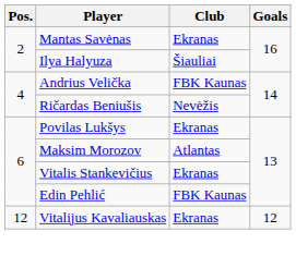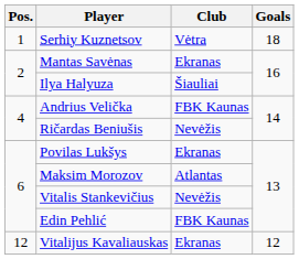+ row: 1 | Serhiy Kuznetsov | Vėtra | 18
Vitalis Stankevičius | Club: Ekranas -> Nevėžis
